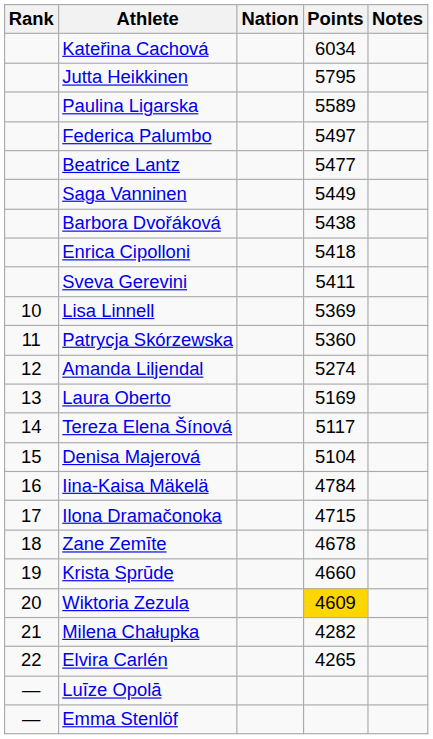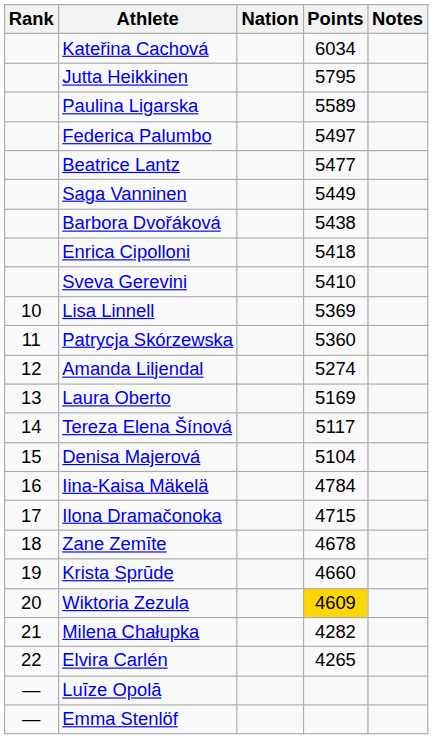Sveva Gerevini | Points: 5411 -> 5410
